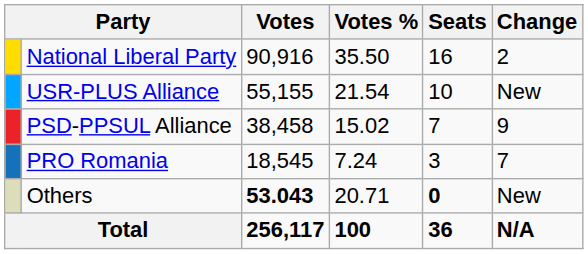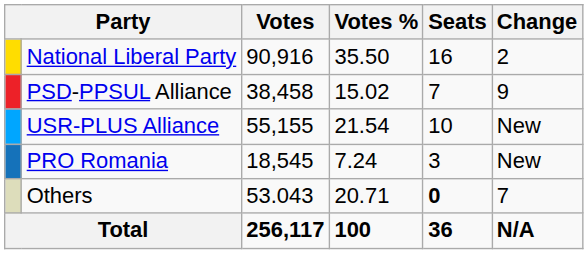rows swapped: USR-PLUS Alliance <-> PSD-PPSUL Alliance
PRO Romania | Change: 7 -> New
Others | Votes: bold -> normal
Others | Change: New -> 7
